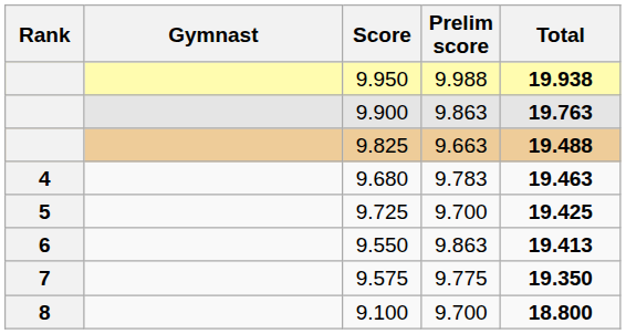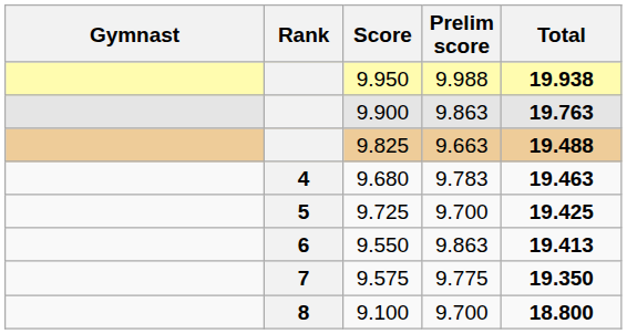columns swapped: Rank <-> Gymnast
